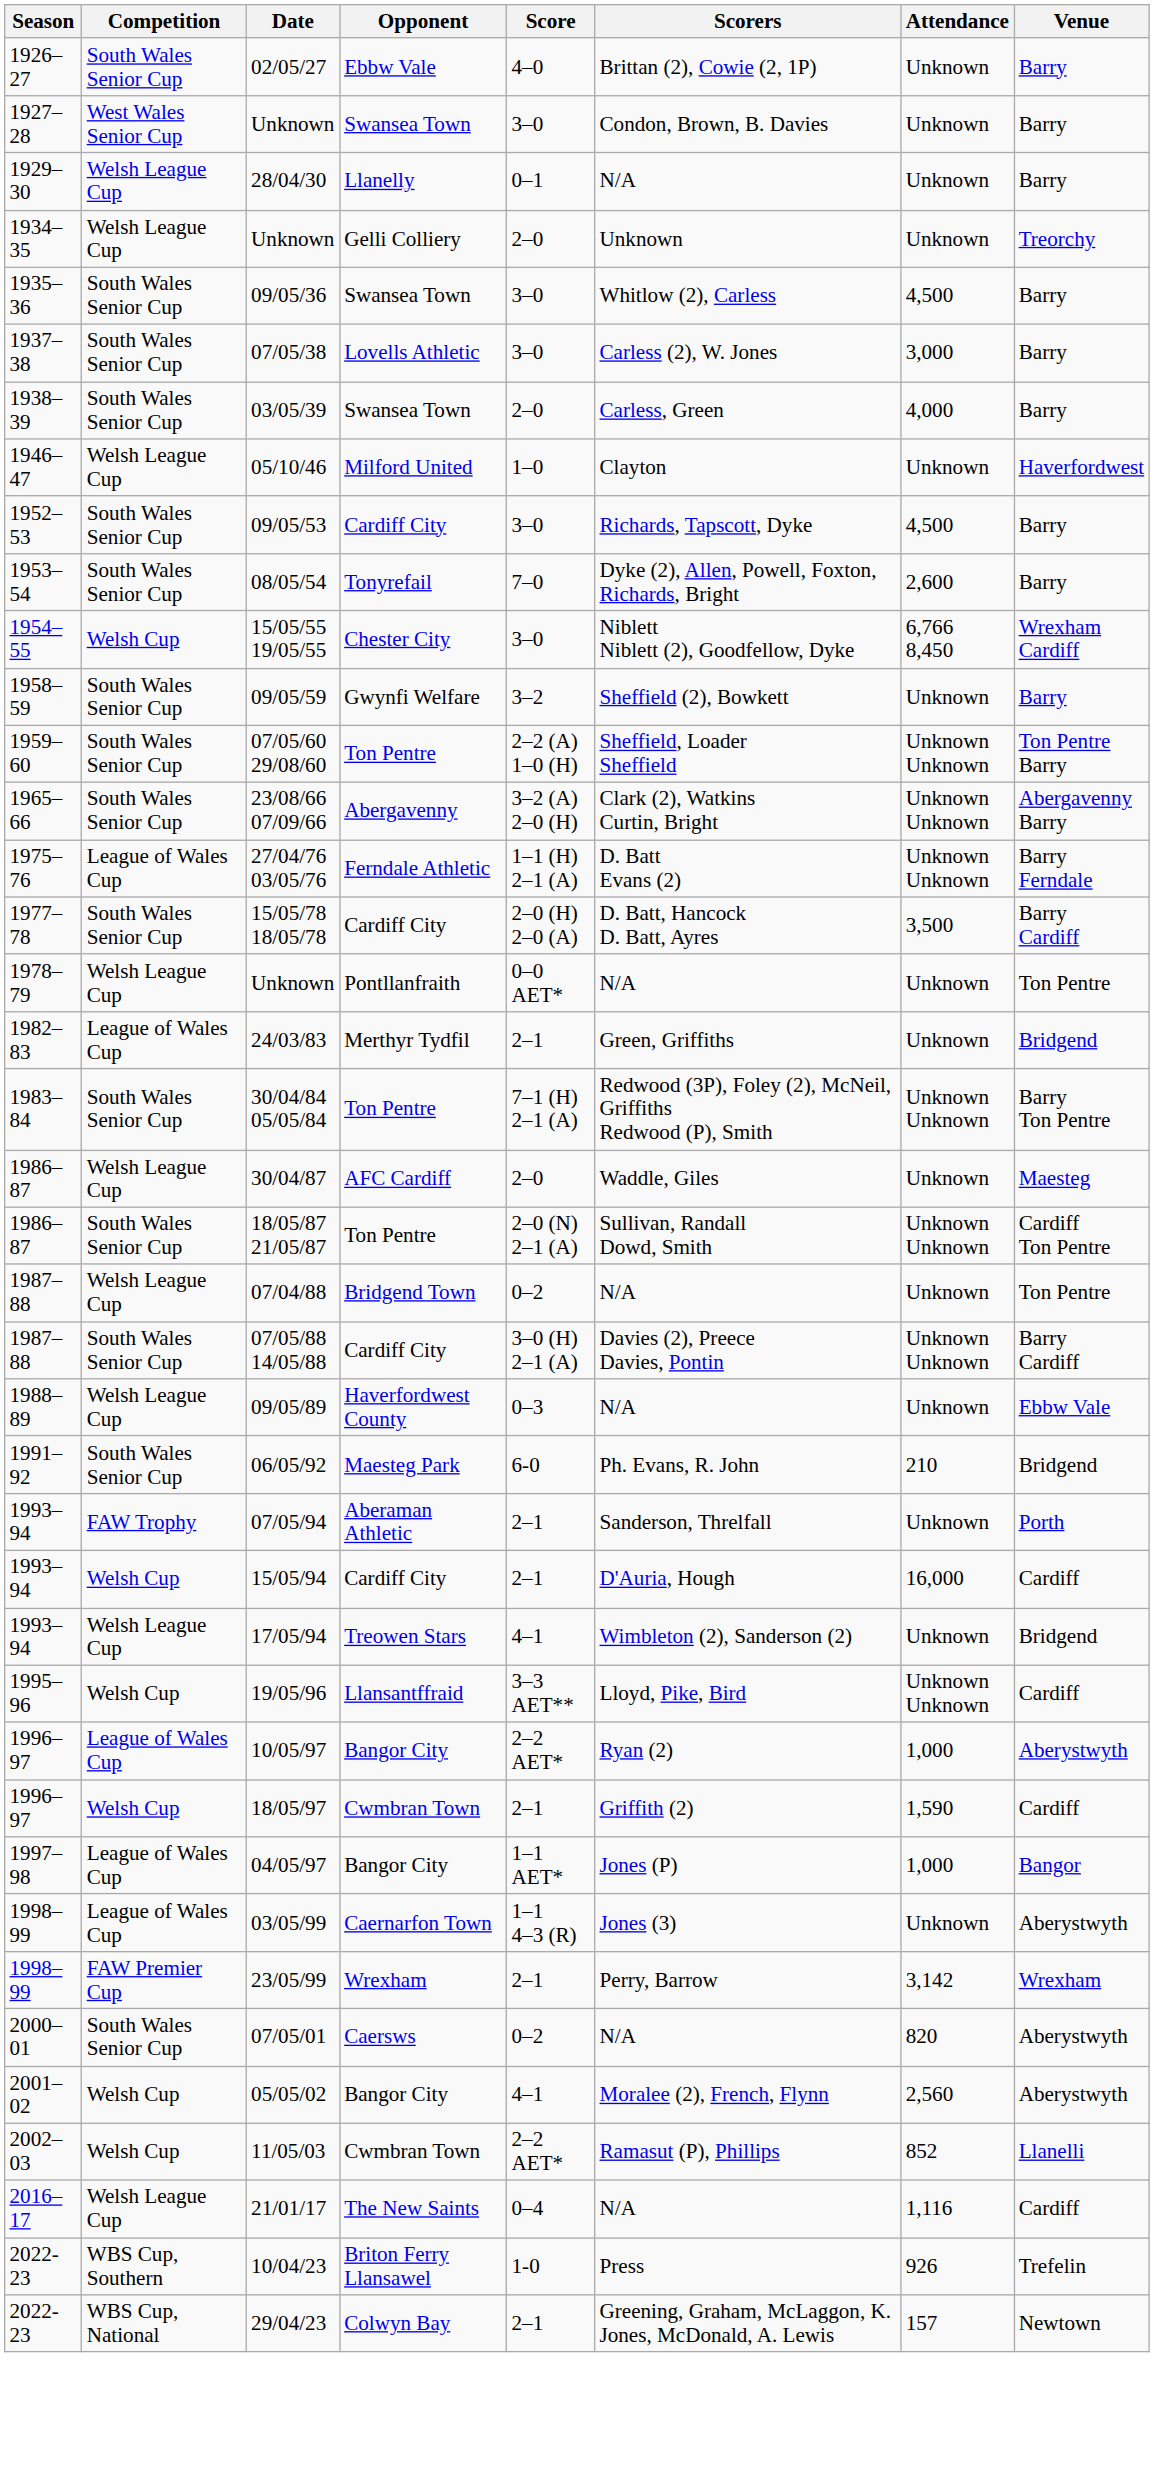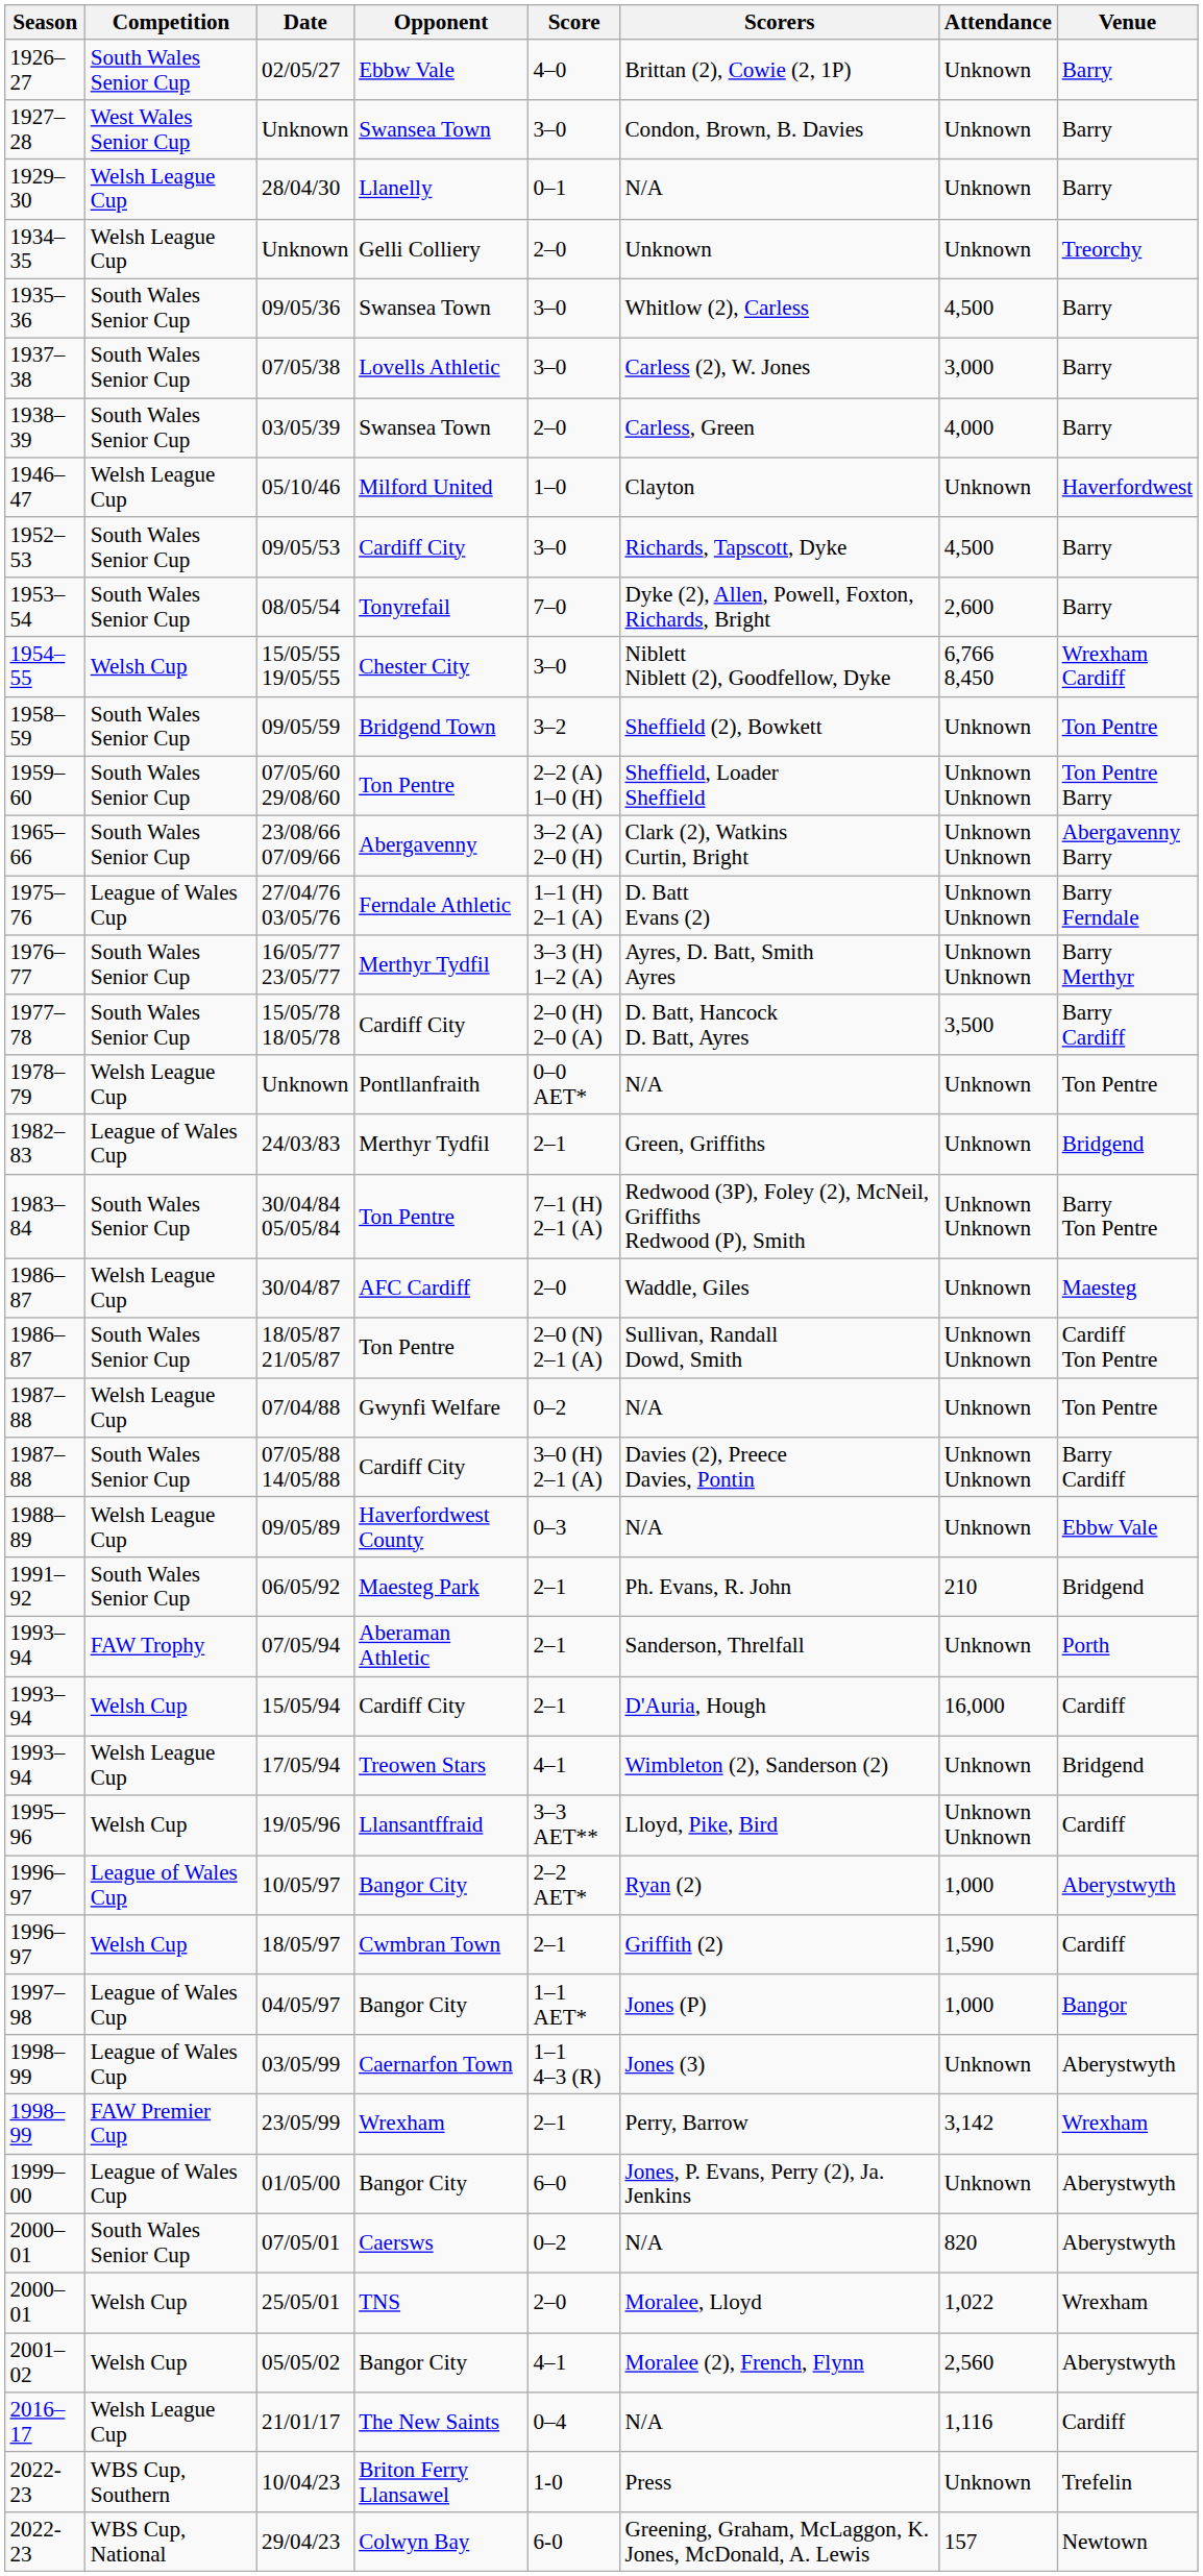09/05/59 | Opponent: Gwynfi Welfare -> Bridgend Town
09/05/59 | Venue: Barry -> Ton Pentre
+ row: 1976–77 | South Wales Senior Cup | 16/05/77 23/05/77 | Merthyr Tydfil | 3–3 (H) 1–2 (A) | Ayres, D. Batt, Smith Ayres | Unknown Unknown | Barry Merthyr
07/04/88 | Opponent: Bridgend Town -> Gwynfi Welfare
06/05/92 | Score: 6-0 -> 2–1
+ row: 1999–00 | League of Wales Cup | 01/05/00 | Bangor City | 6–0 | Jones, P. Evans, Perry (2), Ja. Jenkins | Unknown | Aberystwyth
+ row: 2000–01 | Welsh Cup | 25/05/01 | TNS | 2–0 | Moralee, Lloyd | 1,022 | Wrexham
- row: 2002–03 | Welsh Cup | 11/05/03 | Cwmbran Town | 2–2 AET* | Ramasut (P), Phillips | 852 | Llanelli
10/04/23 | Attendance: 926 -> Unknown
29/04/23 | Score: 2–1 -> 6-0
